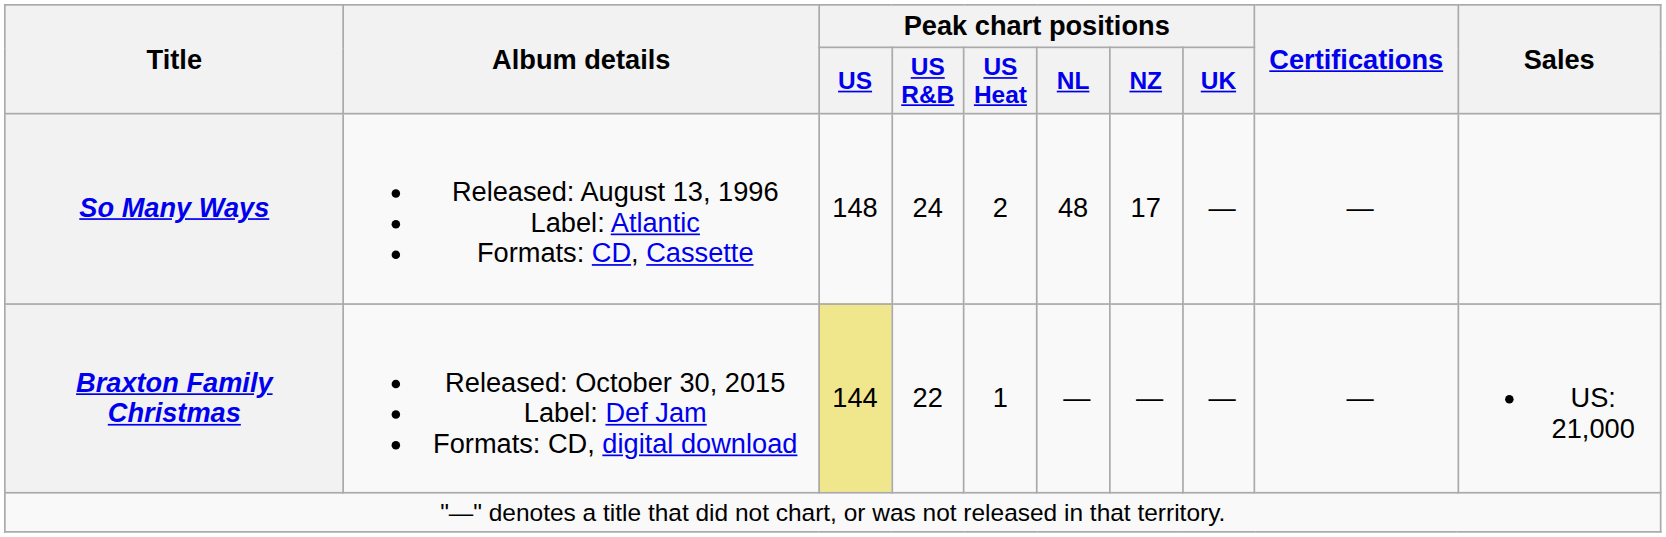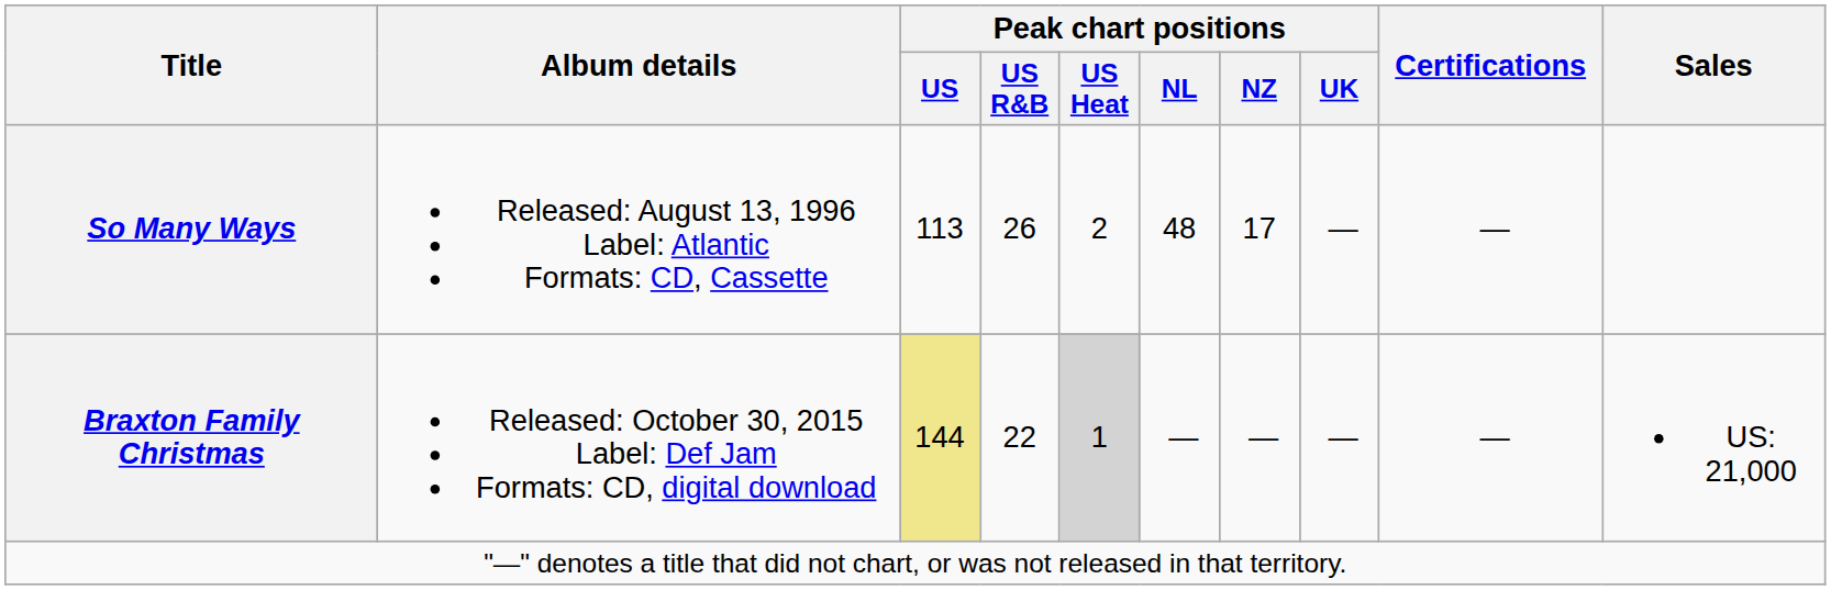So Many Ways | Peak chart positions / US: 148 -> 113
So Many Ways | Peak chart positions / US R&B: 24 -> 26
Braxton Family Christmas | Peak chart positions / US Heat: no background -> lightgrey background
